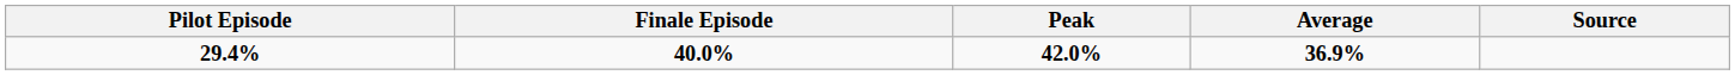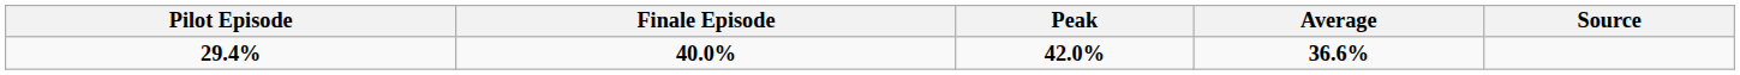29.4% | Average: 36.9% -> 36.6%
